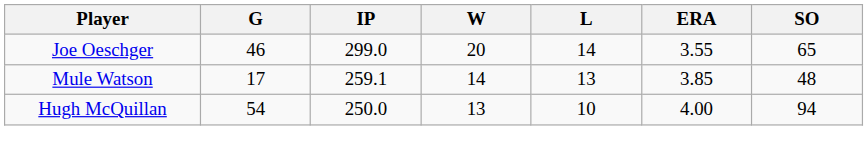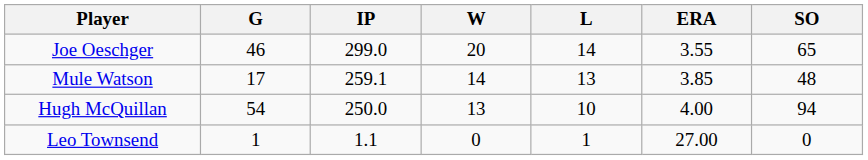+ row: Leo Townsend | 1 | 1.1 | 0 | 1 | 27.00 | 0
